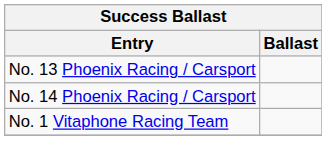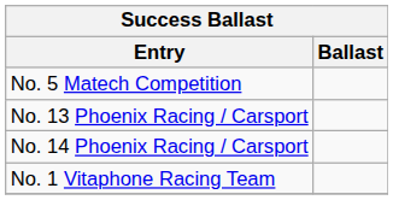+ row: No. 5 Matech Competition
